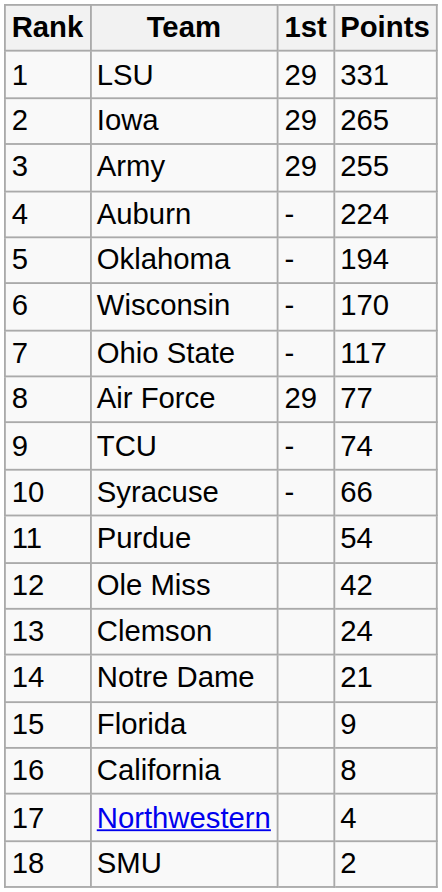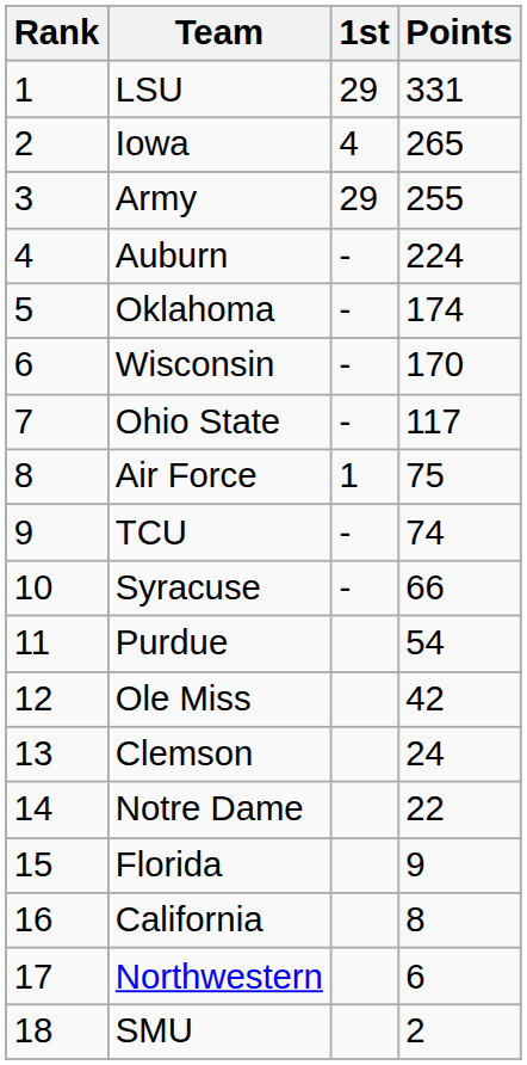Iowa | 1st: 29 -> 4
Oklahoma | Points: 194 -> 174
Air Force | 1st: 29 -> 1
Air Force | Points: 77 -> 75
Notre Dame | Points: 21 -> 22
Northwestern | Points: 4 -> 6
